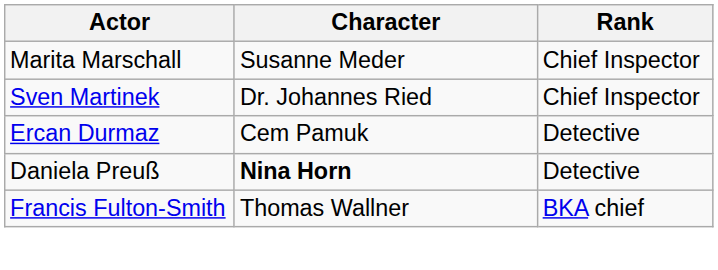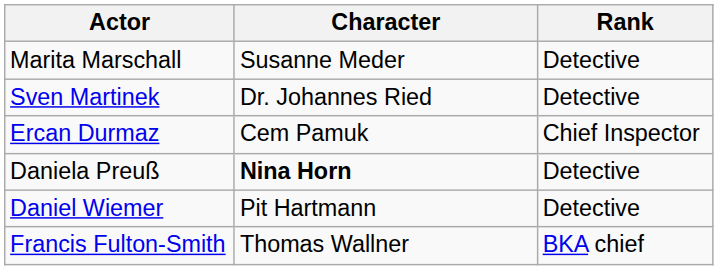Marita Marschall | Rank: Chief Inspector -> Detective
Sven Martinek | Rank: Chief Inspector -> Detective
Ercan Durmaz | Rank: Detective -> Chief Inspector
+ row: Daniel Wiemer | Pit Hartmann | Detective
